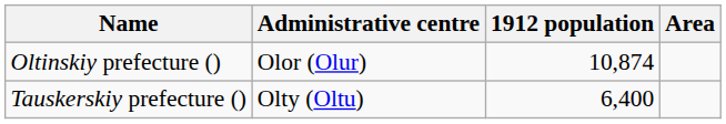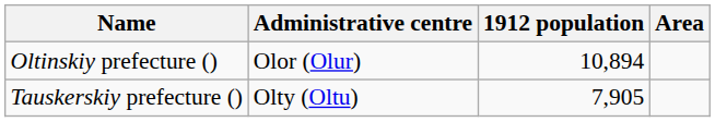Oltinskiy prefecture () | 1912 population: 10,874 -> 10,894
Tauskerskiy prefecture () | 1912 population: 6,400 -> 7,905
